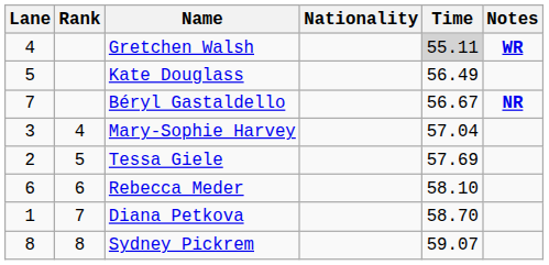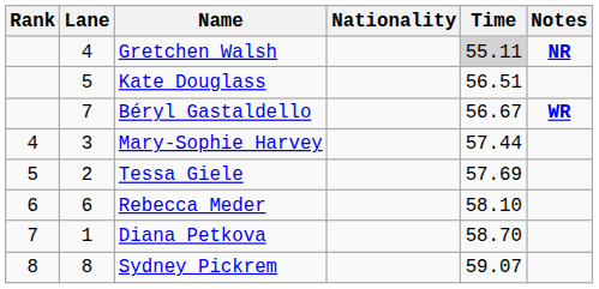columns swapped: Rank <-> Lane
Gretchen Walsh | Notes: WR -> NR
Kate Douglass | Time: 56.49 -> 56.51
Béryl Gastaldello | Notes: NR -> WR
Mary-Sophie Harvey | Time: 57.04 -> 57.44
